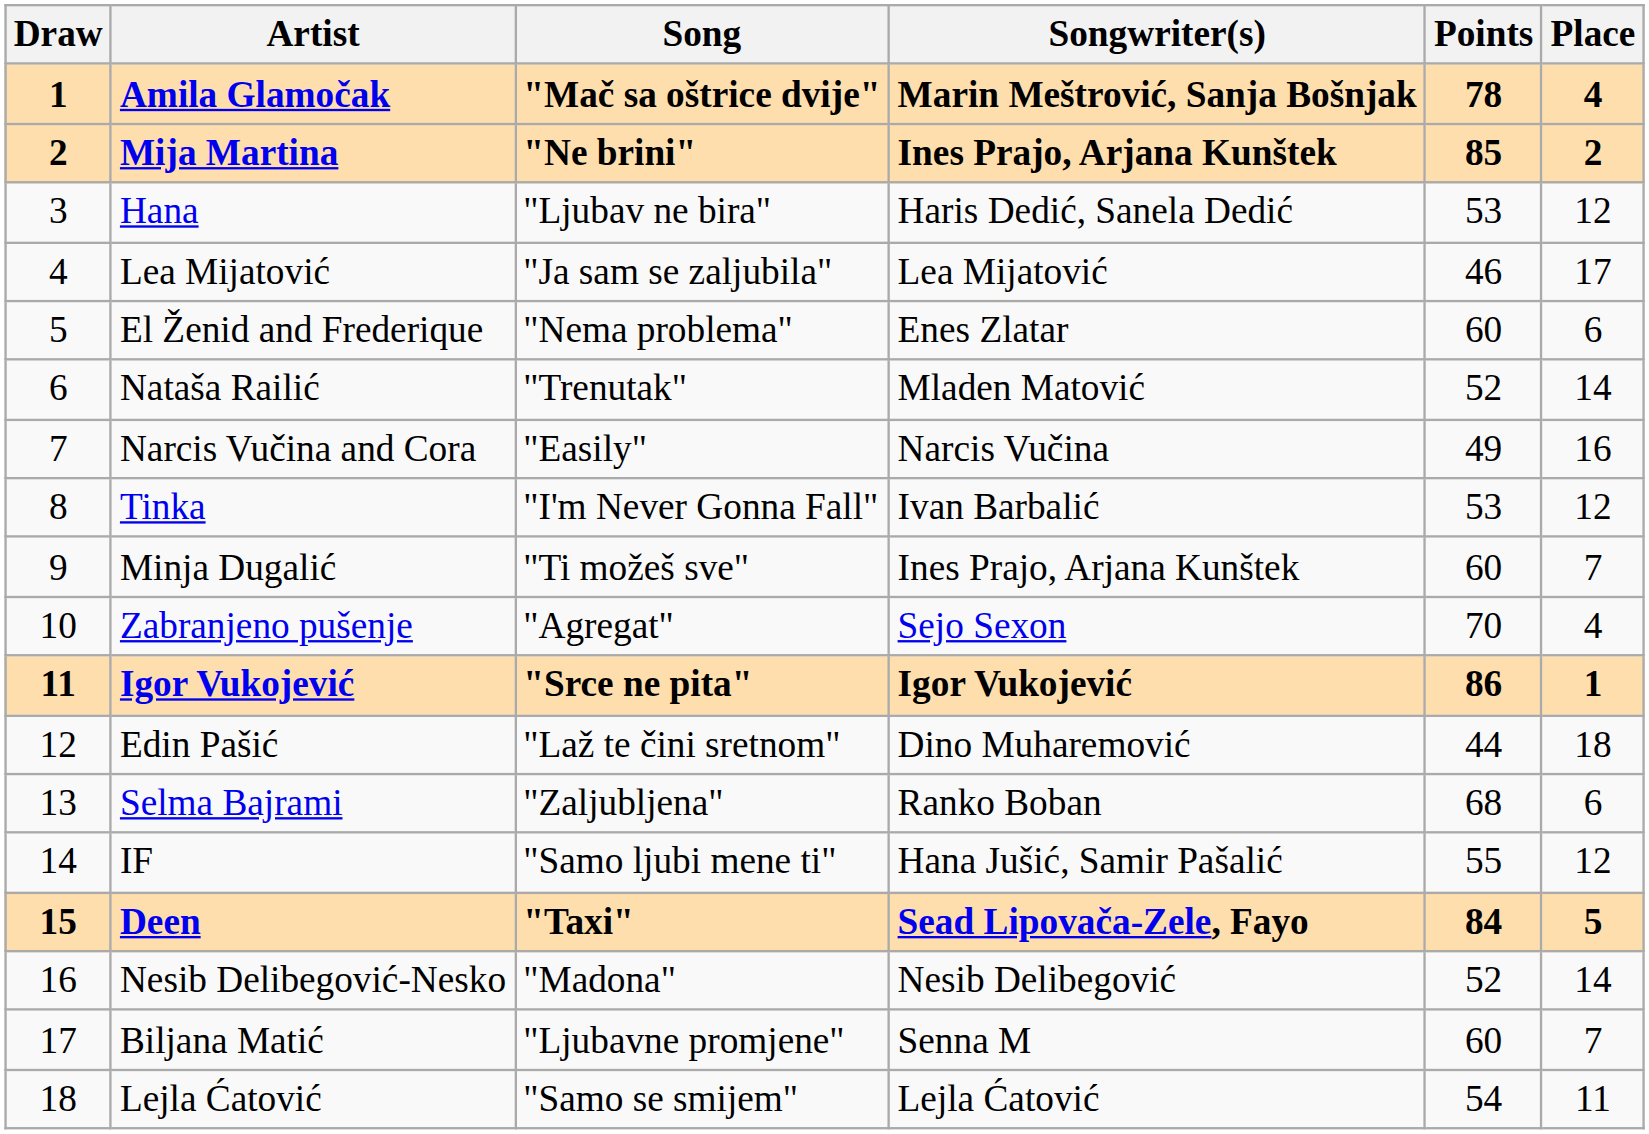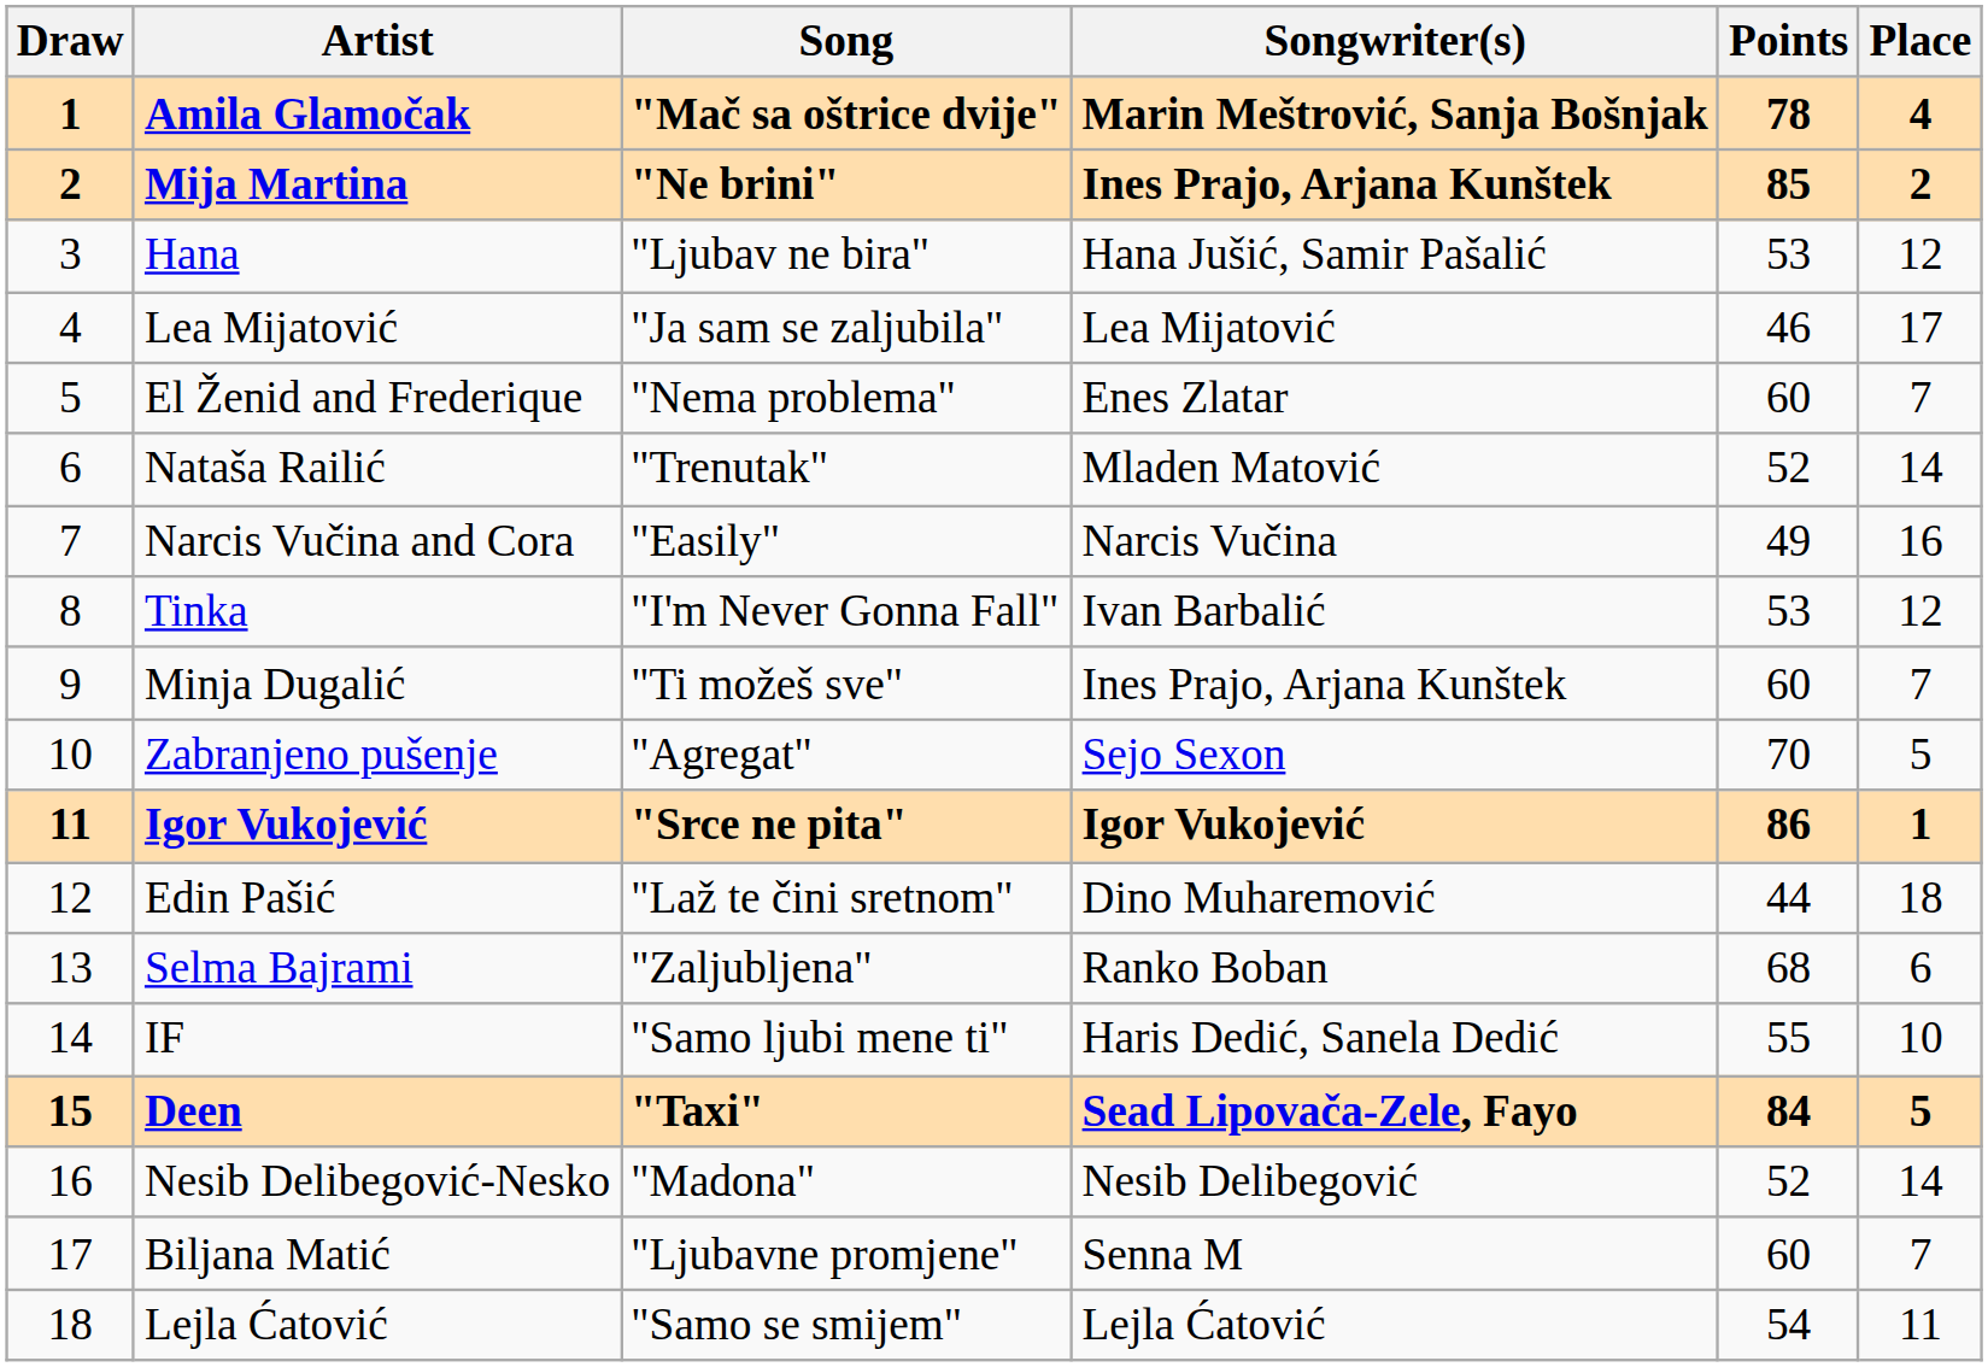Hana | Songwriter(s): Haris Dedić, Sanela Dedić -> Hana Jušić, Samir Pašalić
El Ženid and Frederique | Place: 6 -> 7
Zabranjeno pušenje | Place: 4 -> 5
IF | Songwriter(s): Hana Jušić, Samir Pašalić -> Haris Dedić, Sanela Dedić
IF | Place: 12 -> 10
